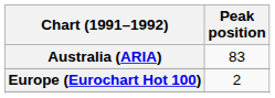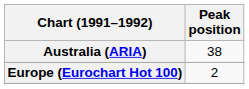Australia (ARIA) | Peak position: 83 -> 38
